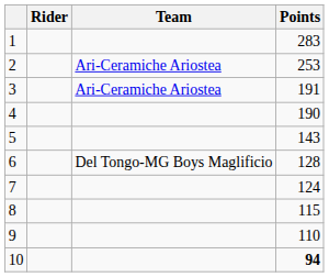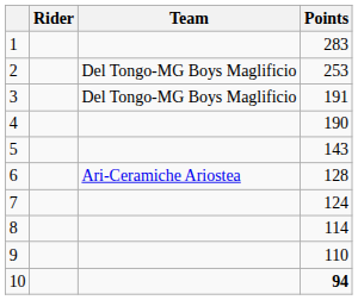2 | Team: Ari-Ceramiche Ariostea -> Del Tongo-MG Boys Maglificio
3 | Team: Ari-Ceramiche Ariostea -> Del Tongo-MG Boys Maglificio
6 | Team: Del Tongo-MG Boys Maglificio -> Ari-Ceramiche Ariostea
8 | Points: 115 -> 114
